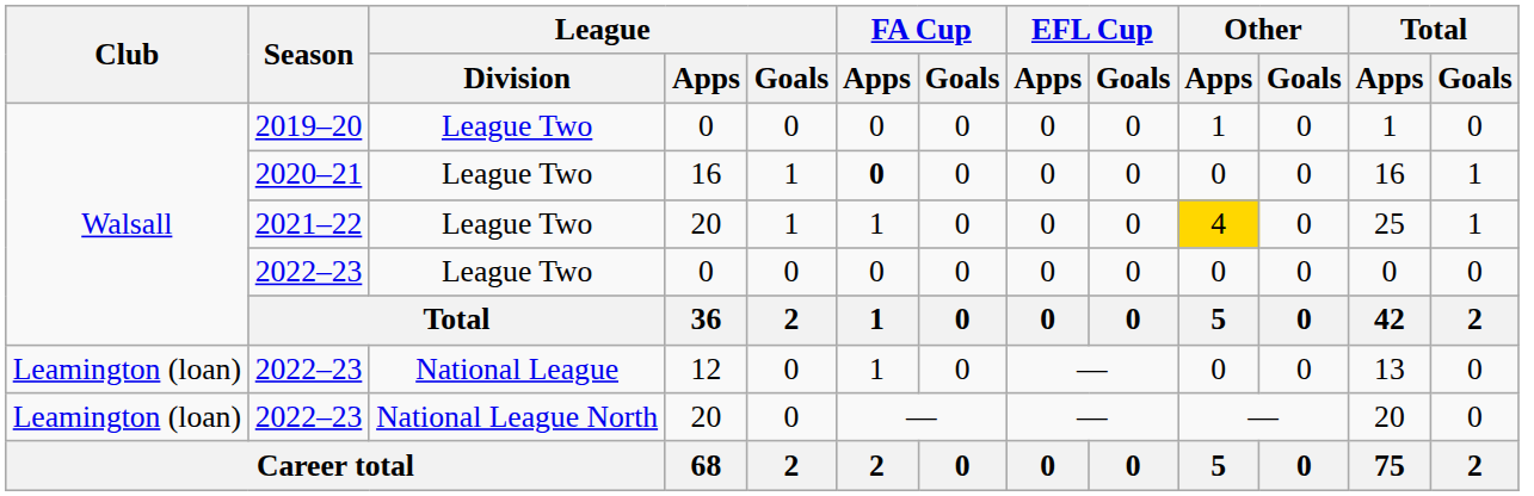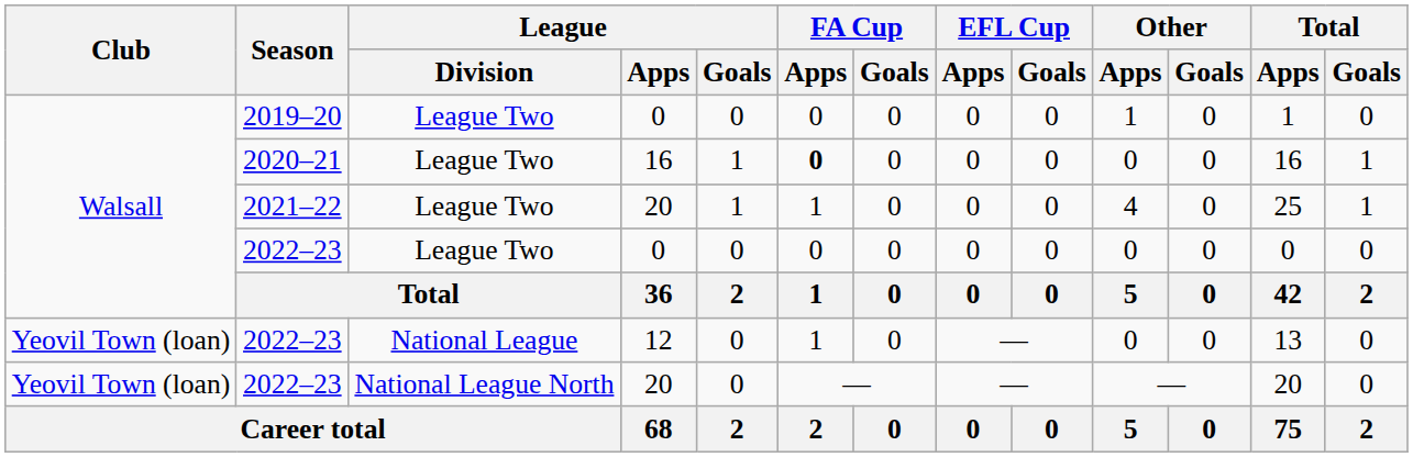2021–22 | Other / Apps: gold background -> no background
2022–23 / 12 | Club: Leamington (loan) -> Yeovil Town (loan)
2022–23 / 20 | Club: Leamington (loan) -> Yeovil Town (loan)
